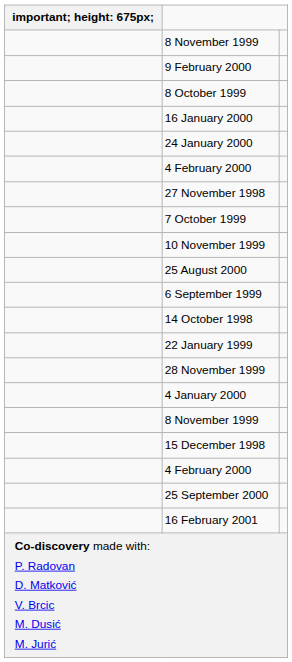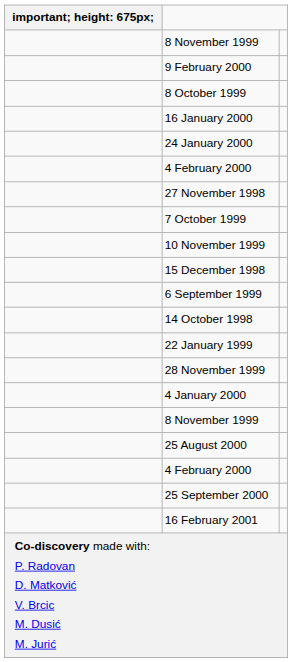rows swapped: 25 August 2000 <-> 15 December 1998
